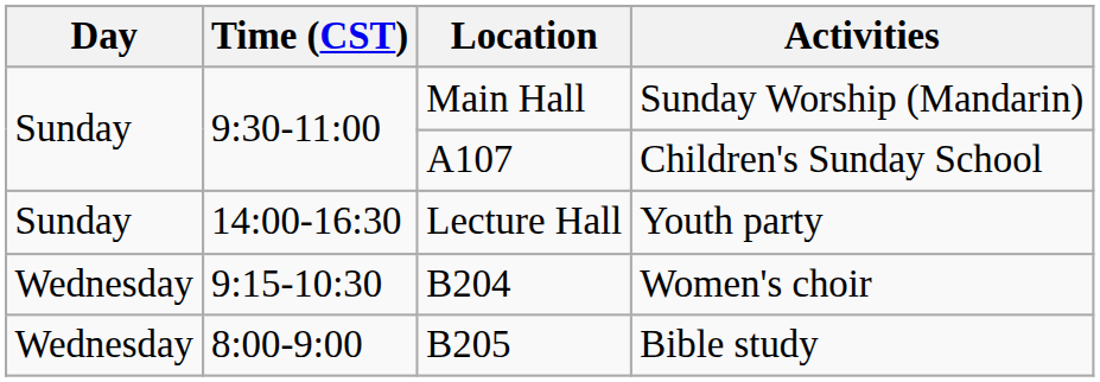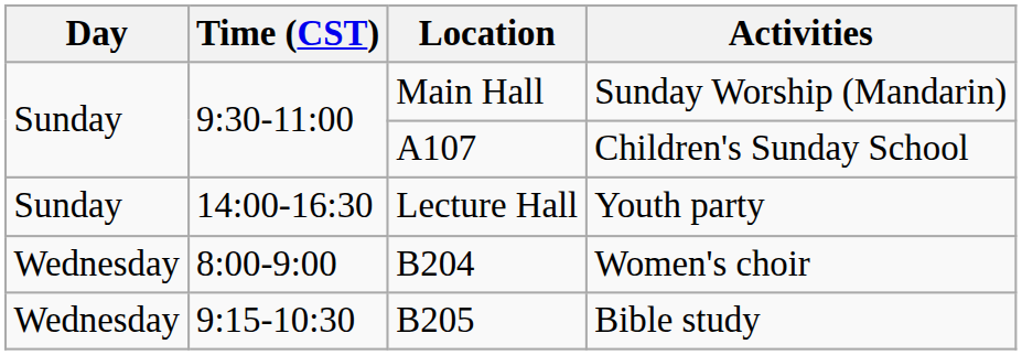Women's choir | Time (CST): 9:15-10:30 -> 8:00-9:00
Bible study | Time (CST): 8:00-9:00 -> 9:15-10:30
